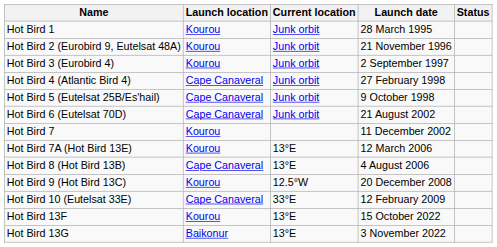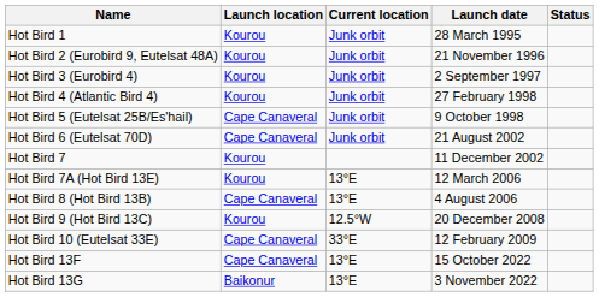Hot Bird 4 (Atlantic Bird 4) | Launch location: Cape Canaveral -> Kourou
Hot Bird 13F | Launch location: Kourou -> Cape Canaveral
